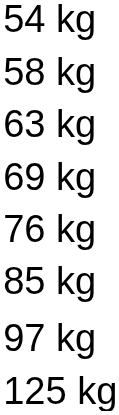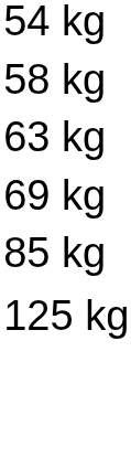- row: 76 kg
- row: 97 kg
